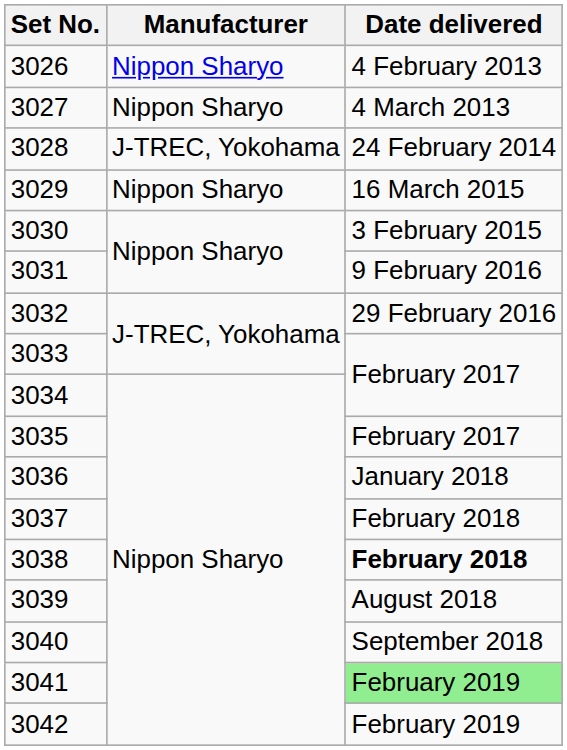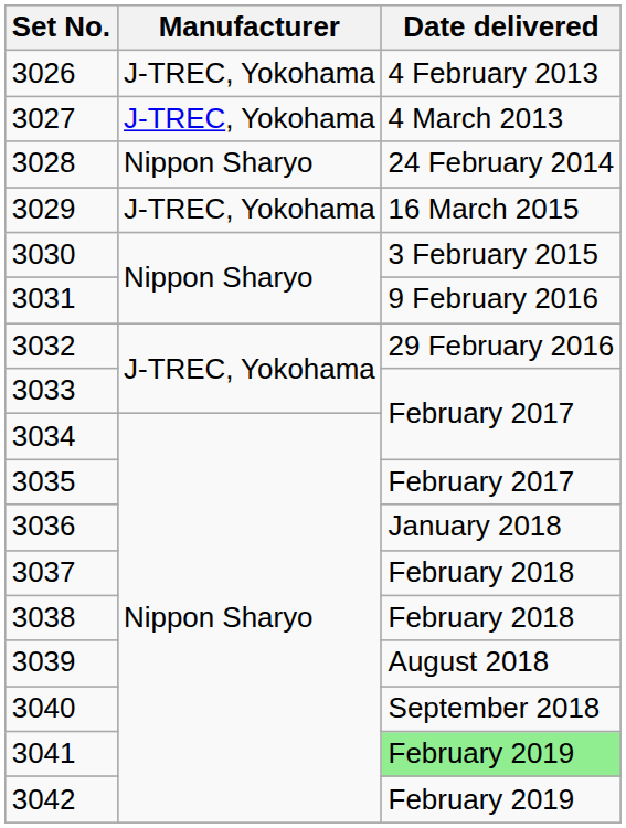3026 | Manufacturer: Nippon Sharyo -> J-TREC, Yokohama
3027 | Manufacturer: Nippon Sharyo -> J-TREC, Yokohama
3028 | Manufacturer: J-TREC, Yokohama -> Nippon Sharyo
3029 | Manufacturer: Nippon Sharyo -> J-TREC, Yokohama
3038 | Date delivered: bold -> normal
